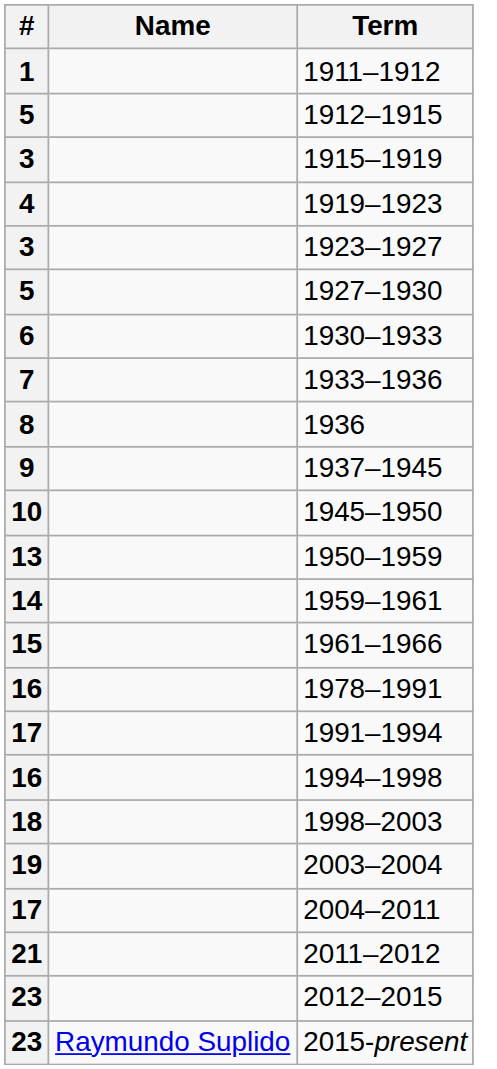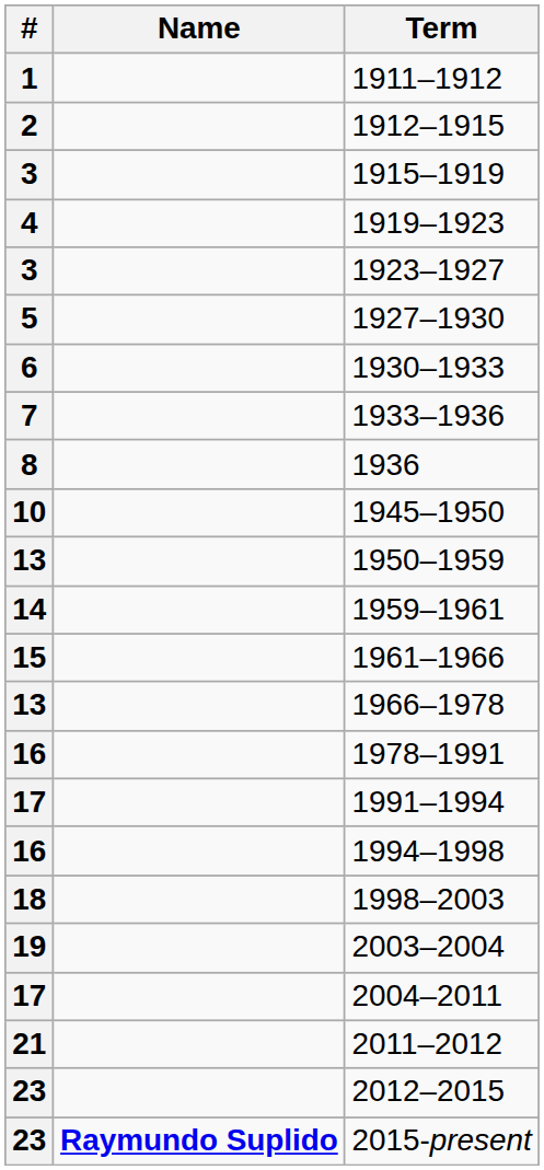1912–1915 | #: 5 -> 2
- row: 9 | 1937–1945
+ row: 13 | 1966–1978
2015-present | Name: normal -> bold
